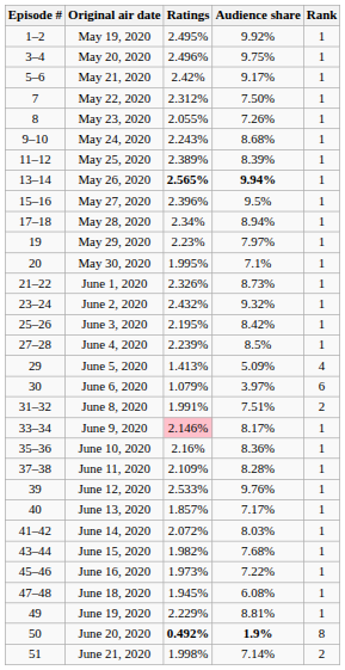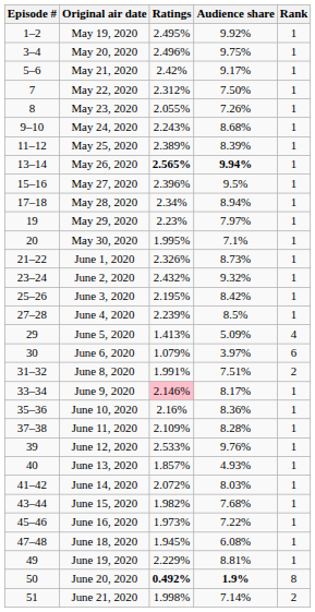June 13, 2020 | Audience share: 7.17% -> 4.93%
